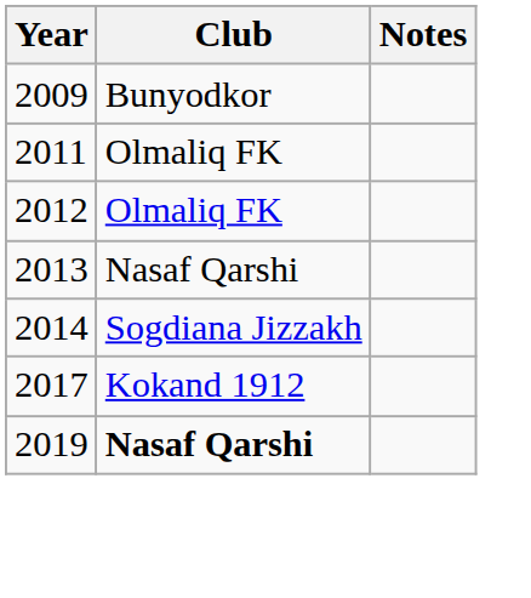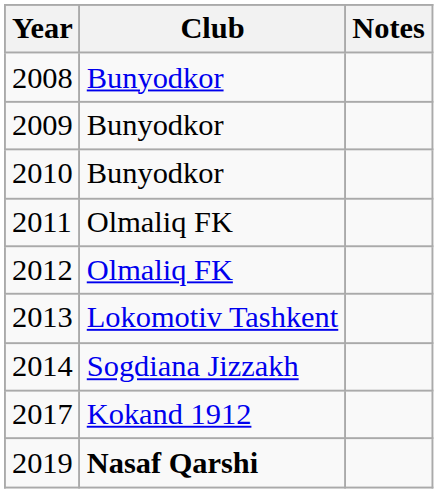+ row: 2008 | Bunyodkor
+ row: 2010 | Bunyodkor
2013 | Club: Nasaf Qarshi -> Lokomotiv Tashkent
